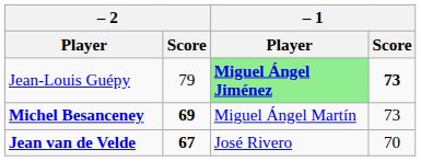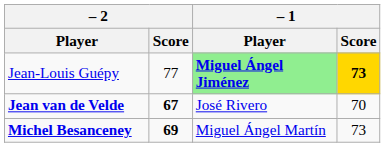Jean-Louis Guépy | – 2 / Score: 79 -> 77
Jean-Louis Guépy | – 1 / Score: no background -> gold background
rows swapped: Jean van de Velde <-> Michel Besanceney
